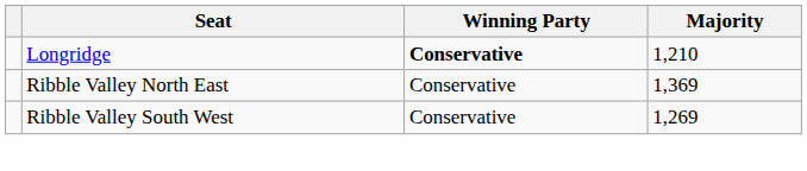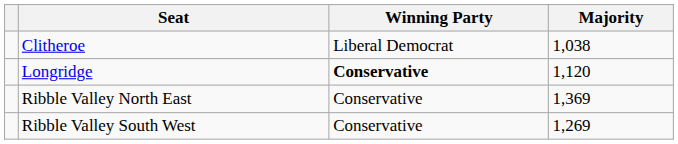+ row: Clitheroe | Liberal Democrat | 1,038
Longridge | Majority: 1,210 -> 1,120
